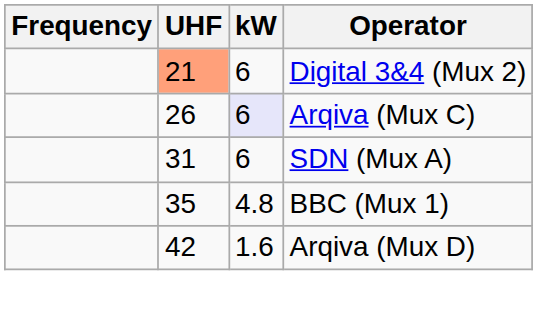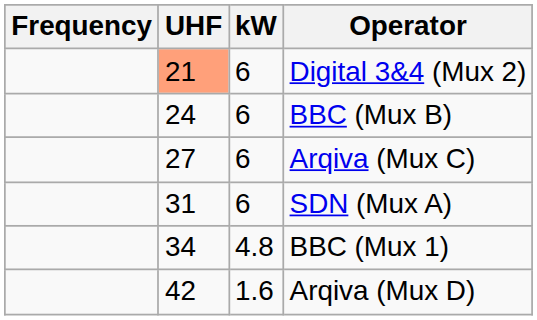+ row: 24 | 6 | BBC (Mux B)
Arqiva (Mux C) | UHF: 26 -> 27
Arqiva (Mux C) | kW: lavender background -> no background
BBC (Mux 1) | UHF: 35 -> 34
